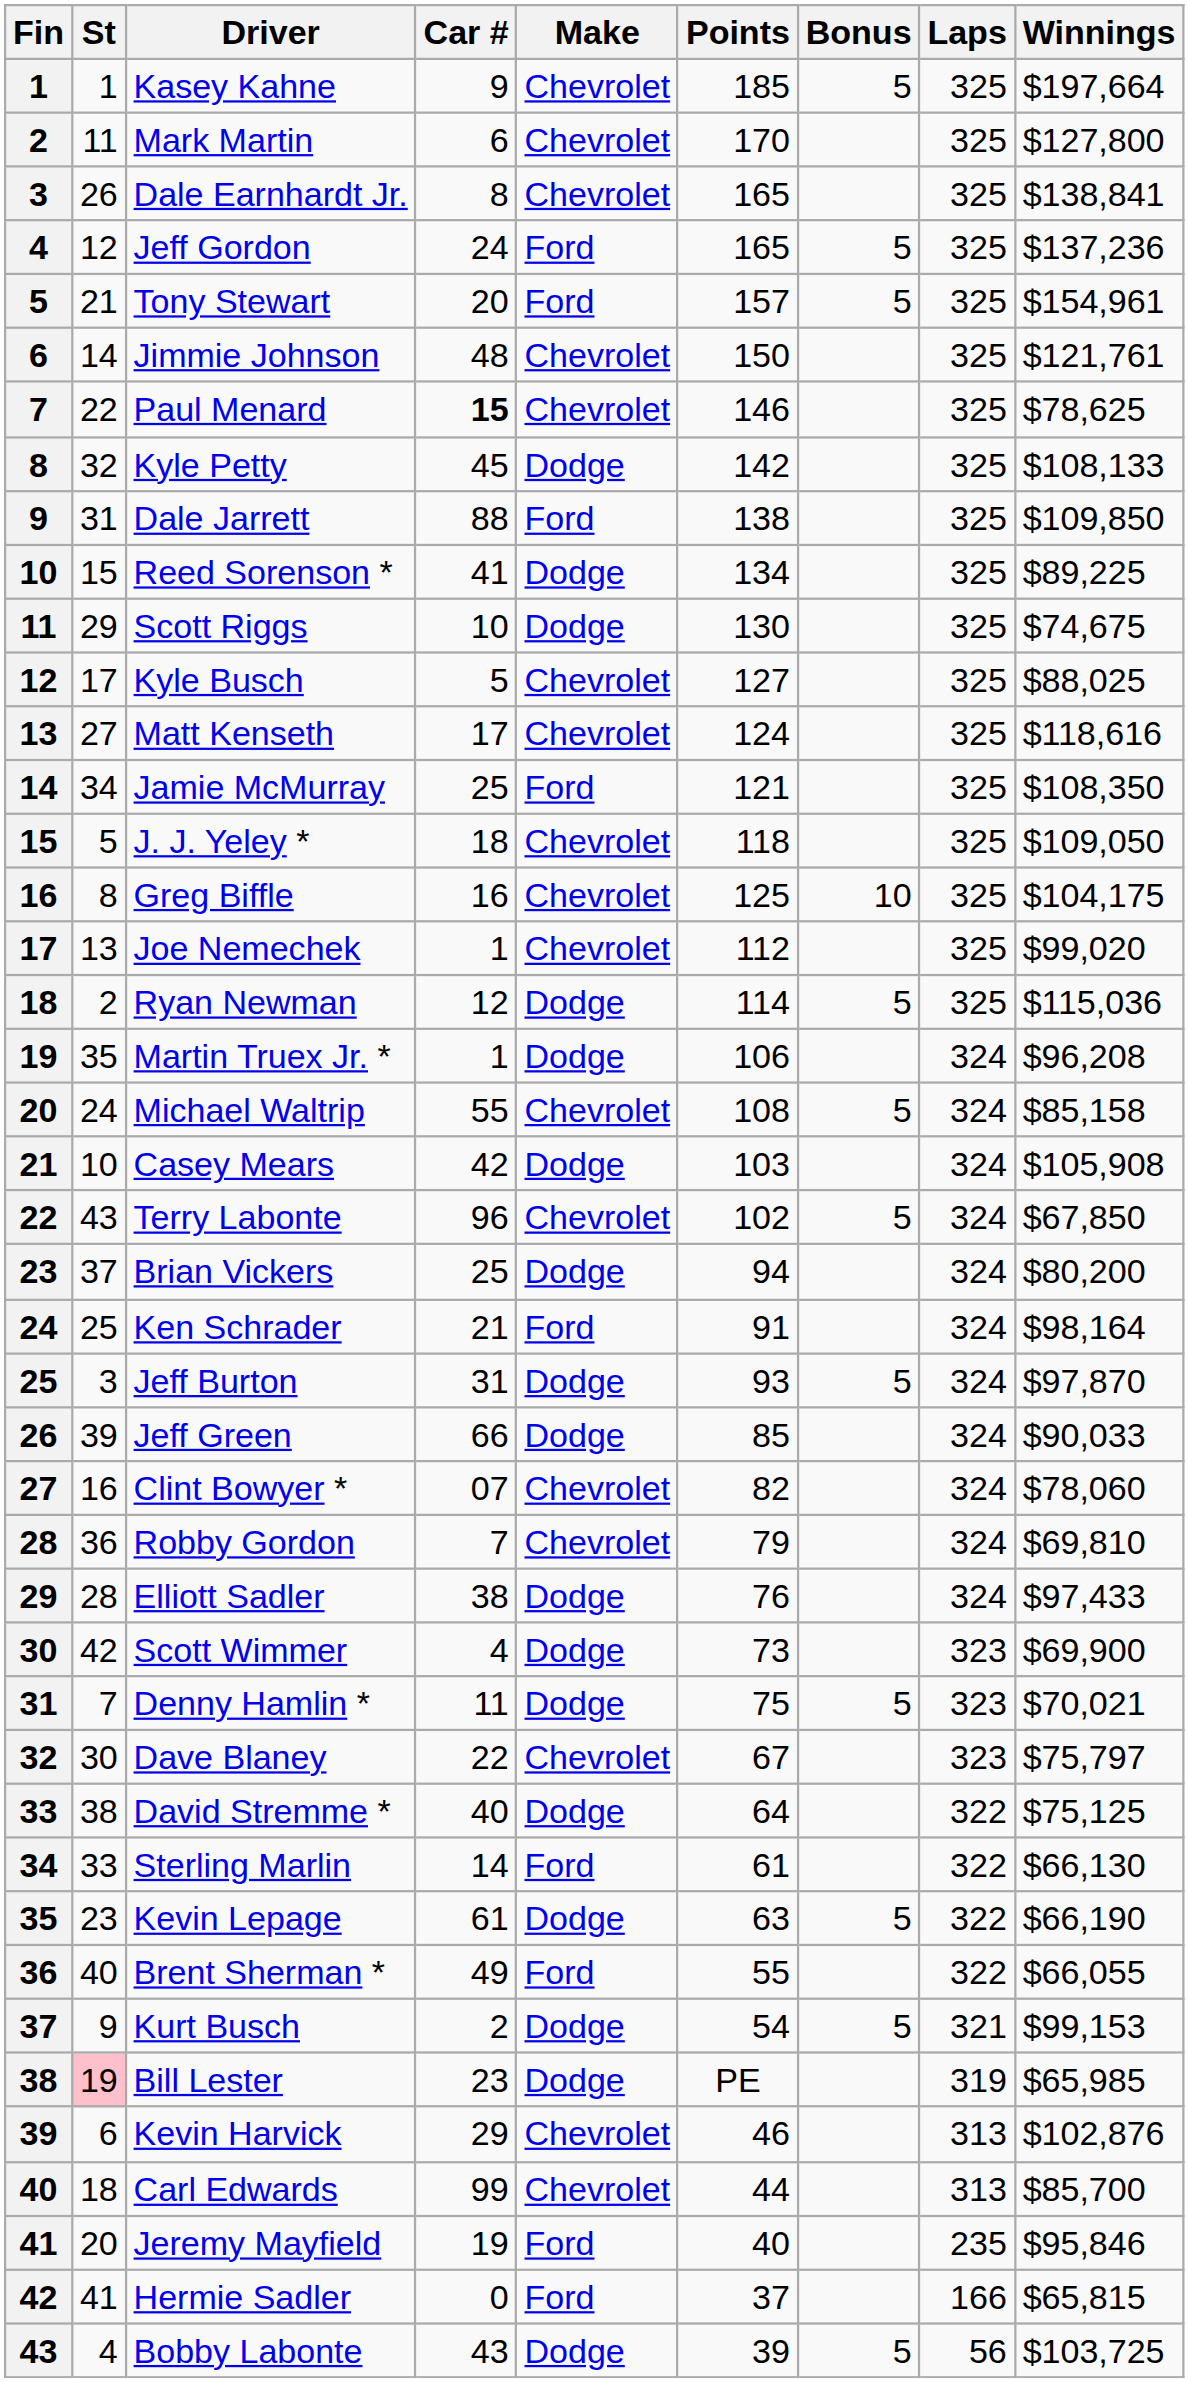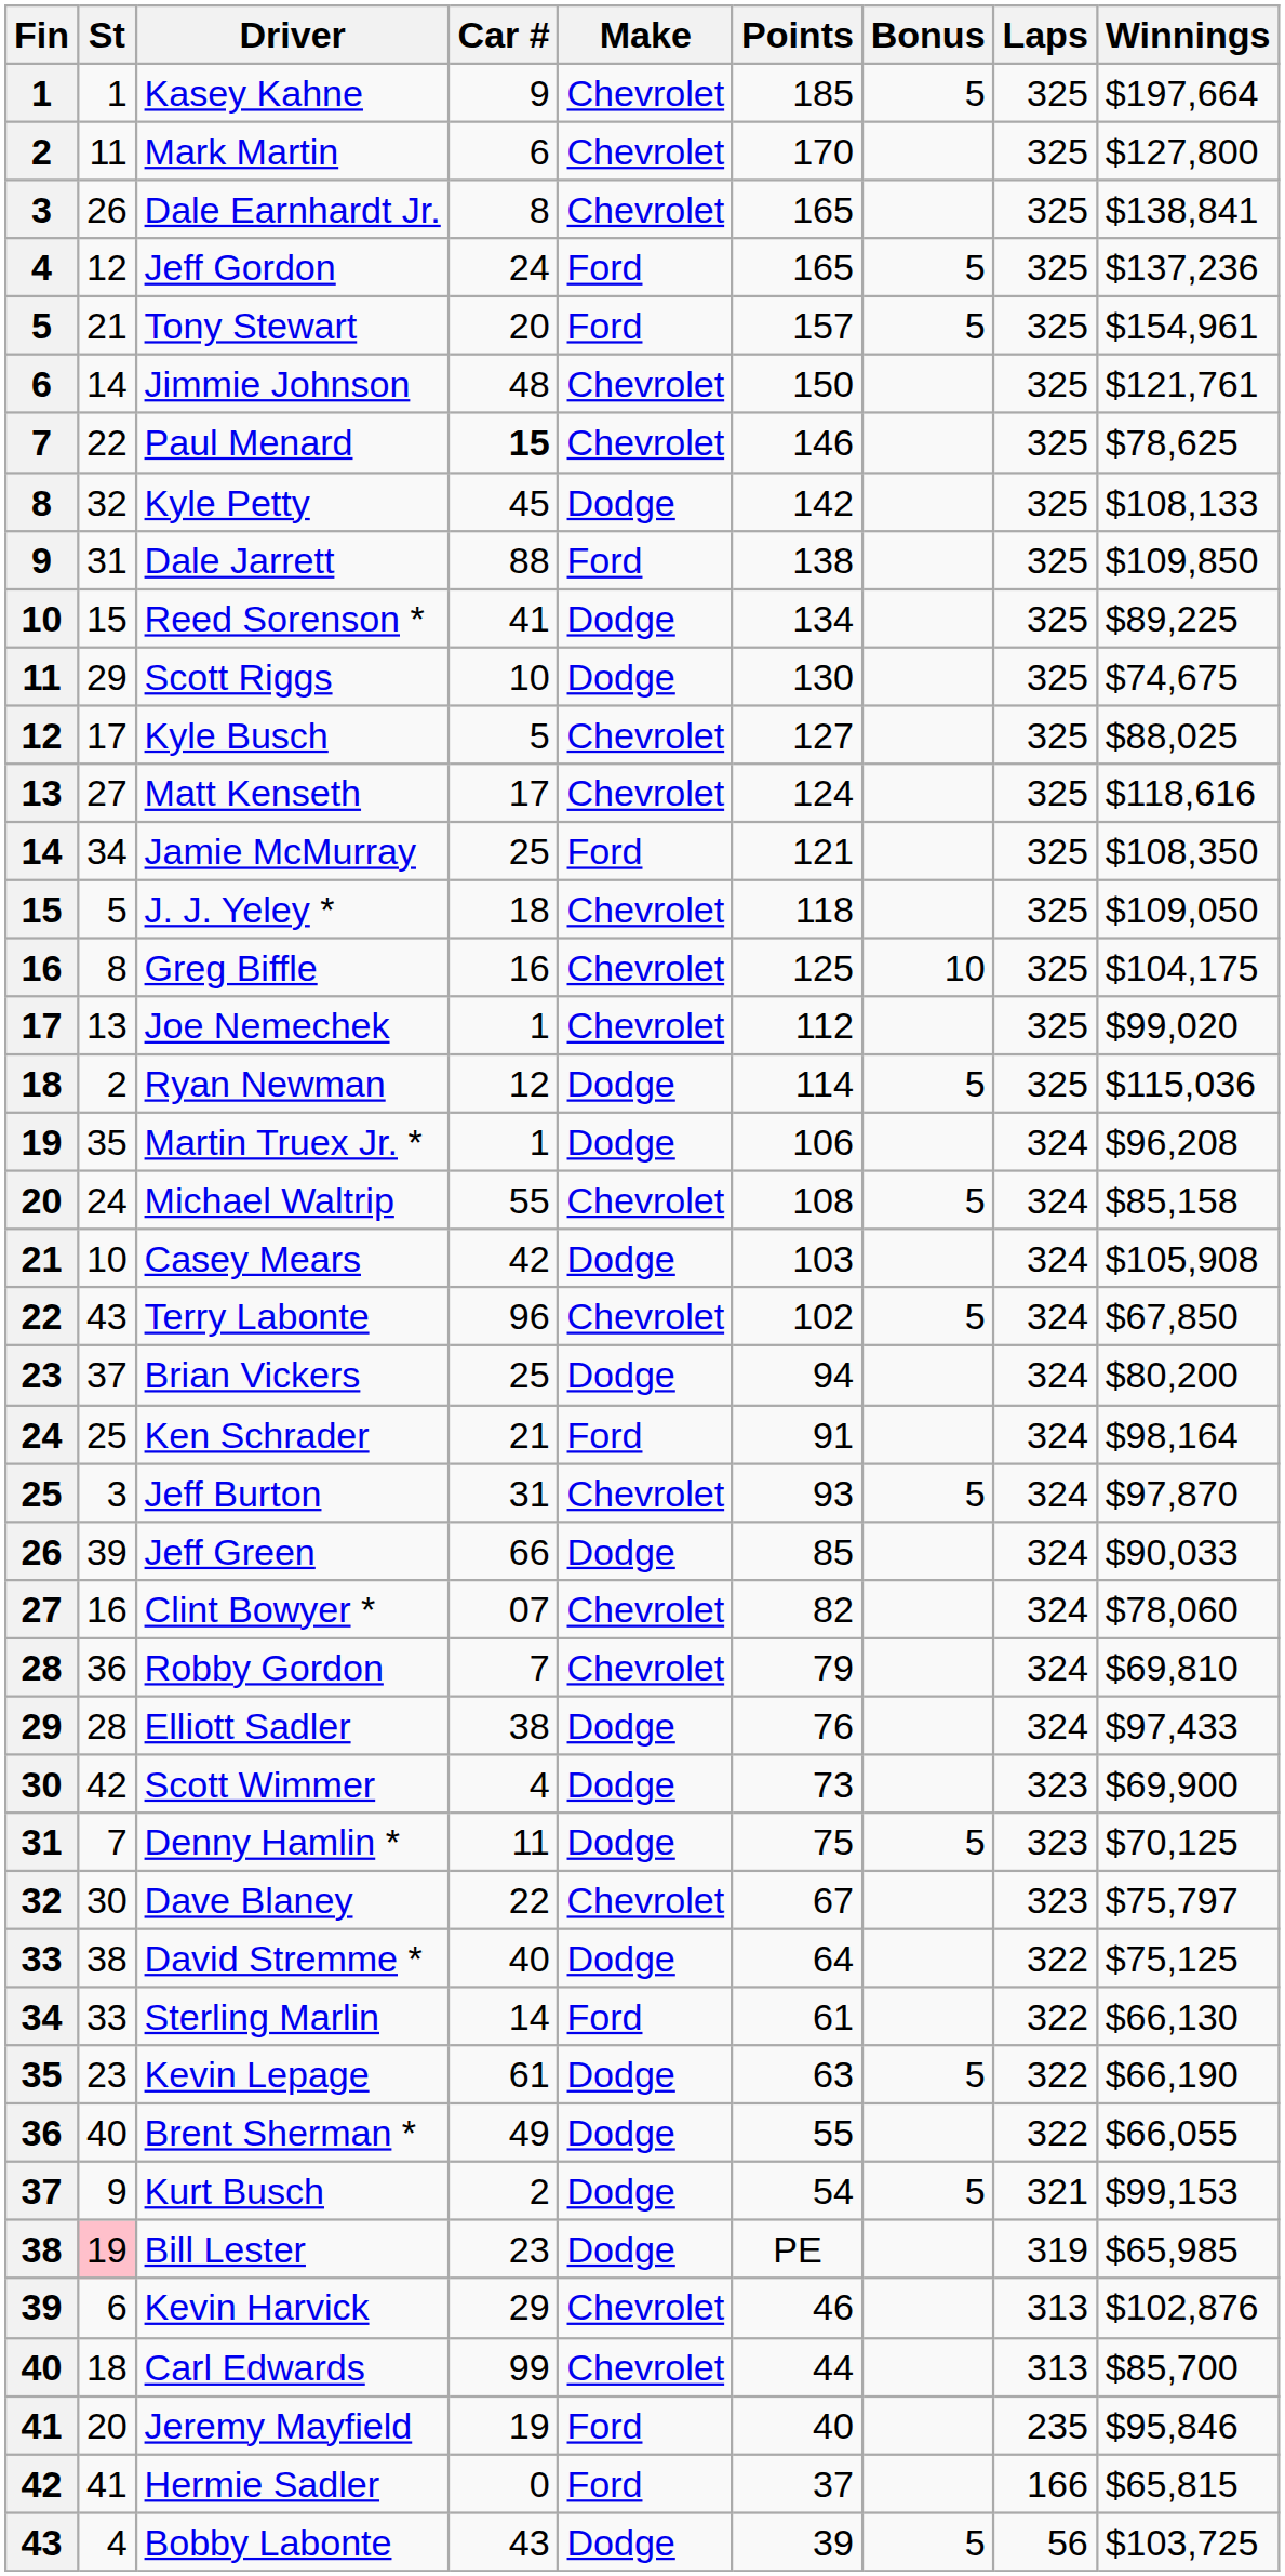Jeff Burton | Make: Dodge -> Chevrolet
Denny Hamlin * | Winnings: $70,021 -> $70,125
Brent Sherman * | Make: Ford -> Dodge
